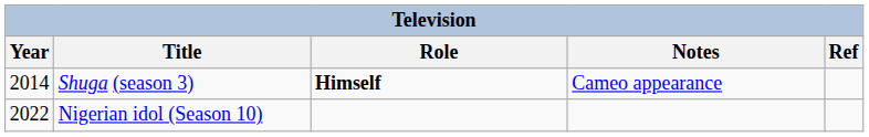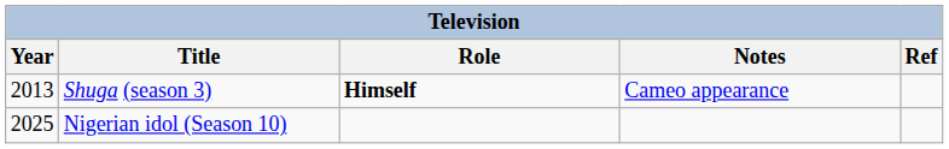Shuga (season 3) | Year: 2014 -> 2013
Nigerian idol (Season 10) | Year: 2022 -> 2025
